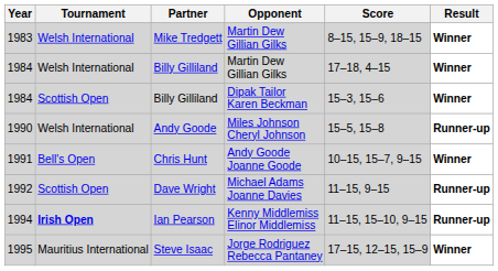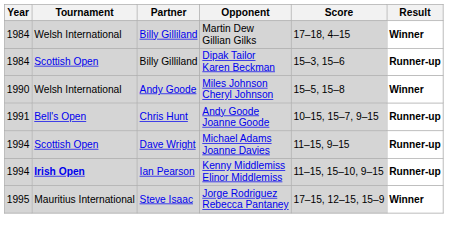- row: 1983 | Welsh International | Mike Tredgett | Martin Dew Gillian Gilks | 8–15, 15–9, 18–15 | Winner
Billy Gilliland / Dipak Tailor Karen Beckman | Result: Winner -> Runner-up
Andy Goode | Result: Runner-up -> Winner
Chris Hunt | Result: Winner -> Runner-up
Dave Wright | Year: 1992 -> 1994
